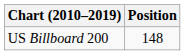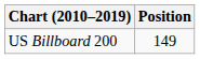US Billboard 200 | Position: 148 -> 149
